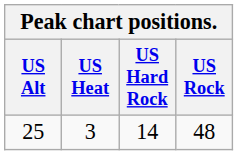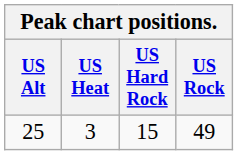25 | US Hard Rock: 14 -> 15
25 | US Rock: 48 -> 49
